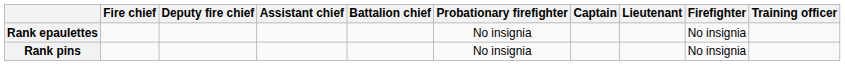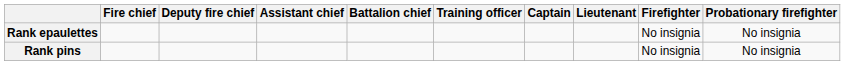columns swapped: Training officer <-> Probationary firefighter
